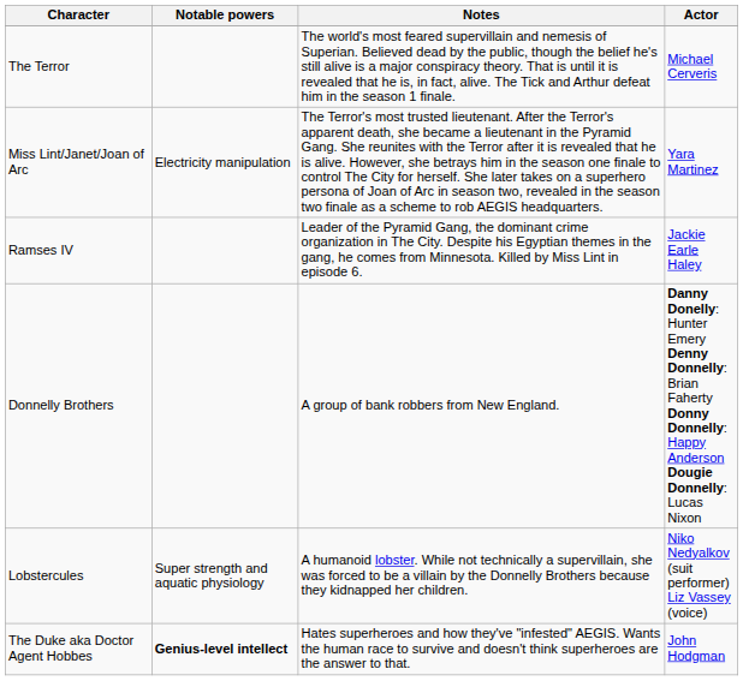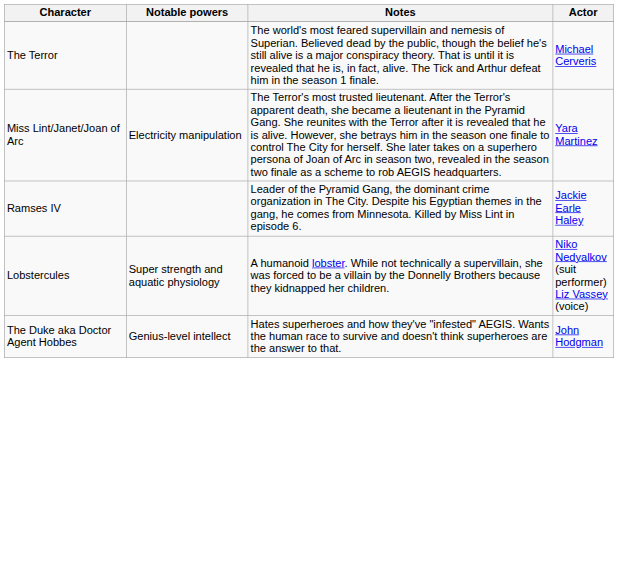- row: Donnelly Brothers | A group of bank robbers from New England. | Danny Donelly: Hunter Emery Denny Donnelly: Brian Faherty Donny Donnelly: Happy Anderson Dougie Donnelly: Lucas Nixon
The Duke aka Doctor Agent Hobbes | Notable powers: bold -> normal
